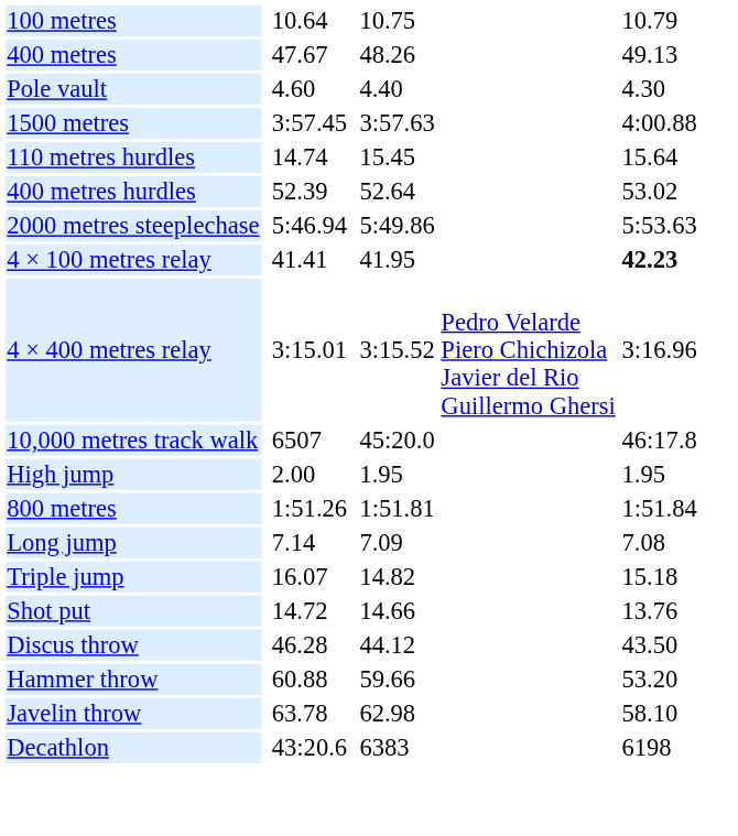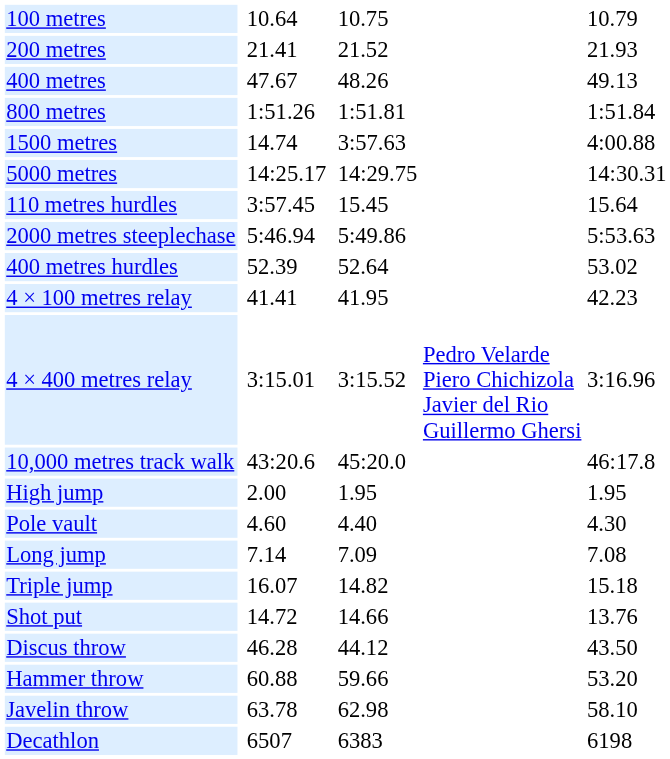+ row: 200 metres | 21.41 | 21.52 | 21.93
rows swapped: 800 metres <-> Pole vault
1500 metres | column 3: 3:57.45 -> 14.74
+ row: 5000 metres | 14:25.17 | 14:29.75 | 14:30.31
110 metres hurdles | column 3: 14.74 -> 3:57.45
rows swapped: 400 metres hurdles <-> 2000 metres steeplechase
4 × 100 metres relay | column 7: bold -> normal
10,000 metres track walk | column 3: 6507 -> 43:20.6
Decathlon | column 3: 43:20.6 -> 6507
